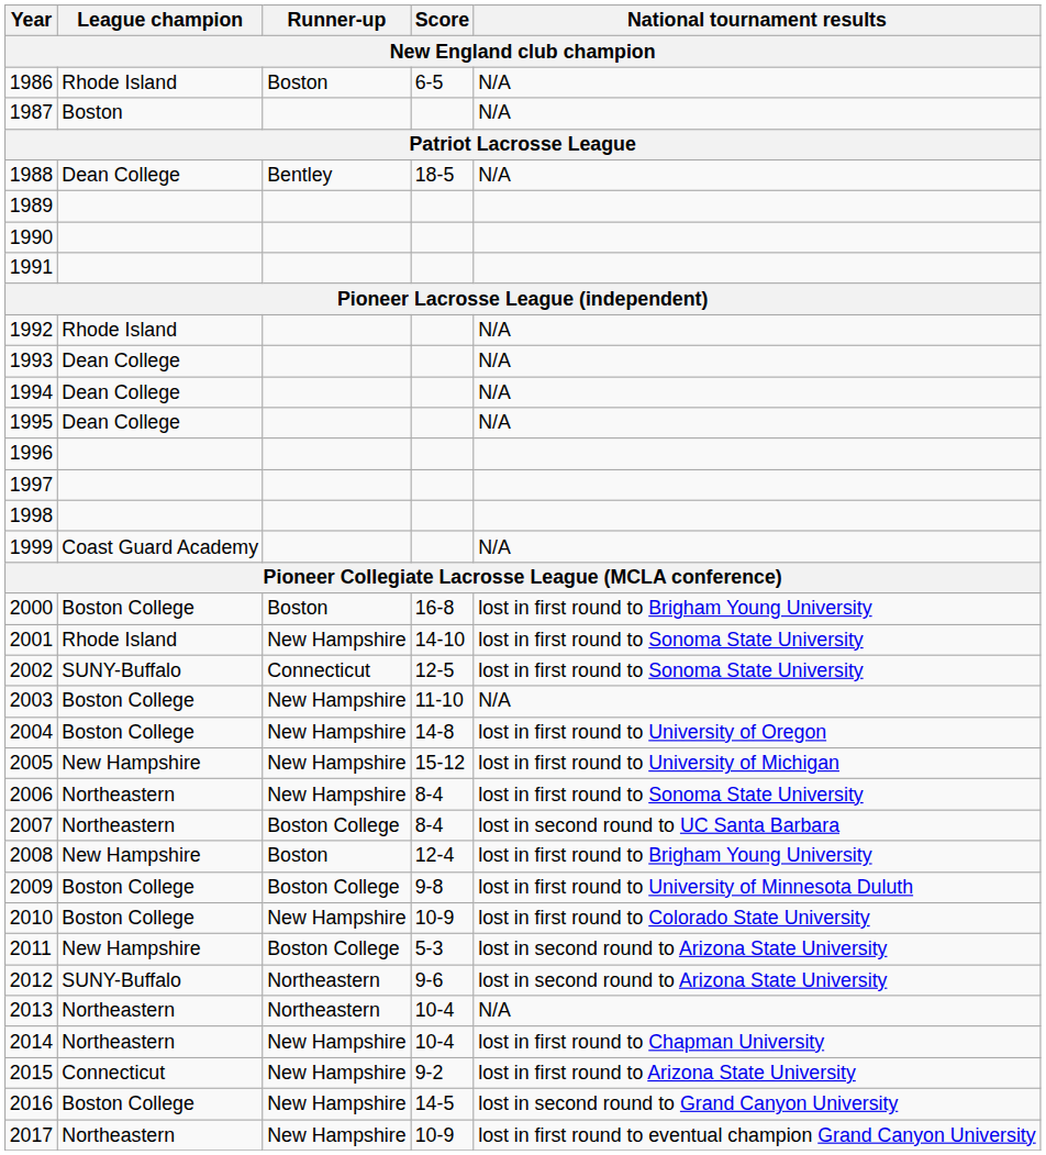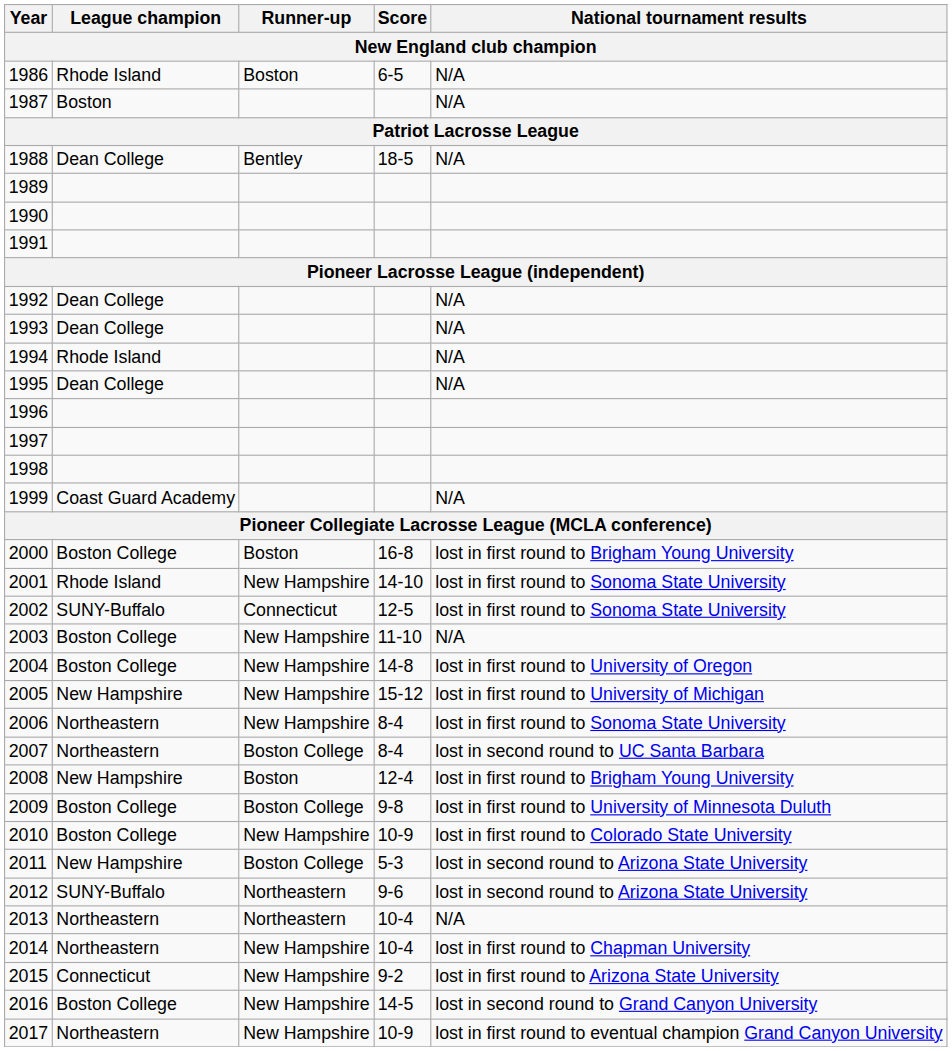1992 | League champion: Rhode Island -> Dean College
1994 | League champion: Dean College -> Rhode Island
